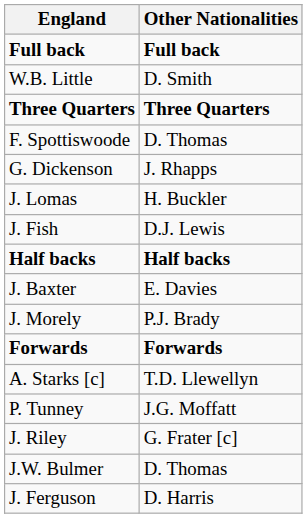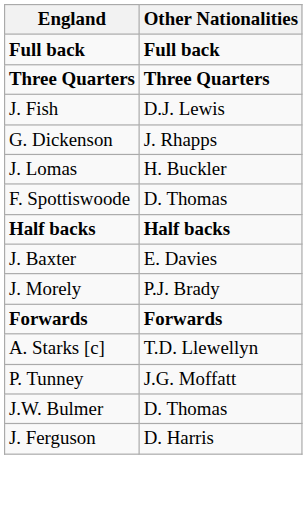- row: W.B. Little | D. Smith
rows swapped: F. Spottiswoode <-> J. Fish
- row: J. Riley | G. Frater [c]
